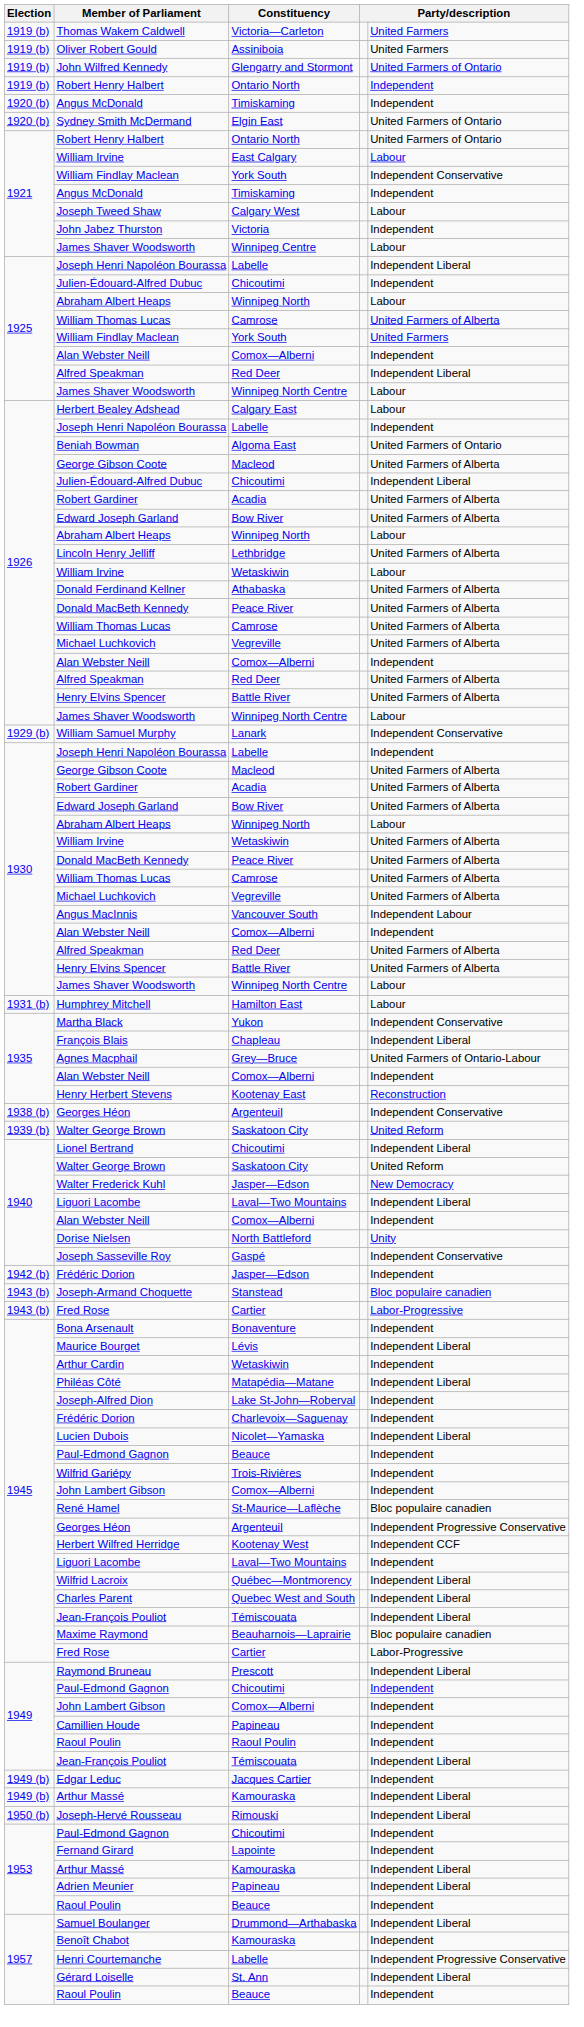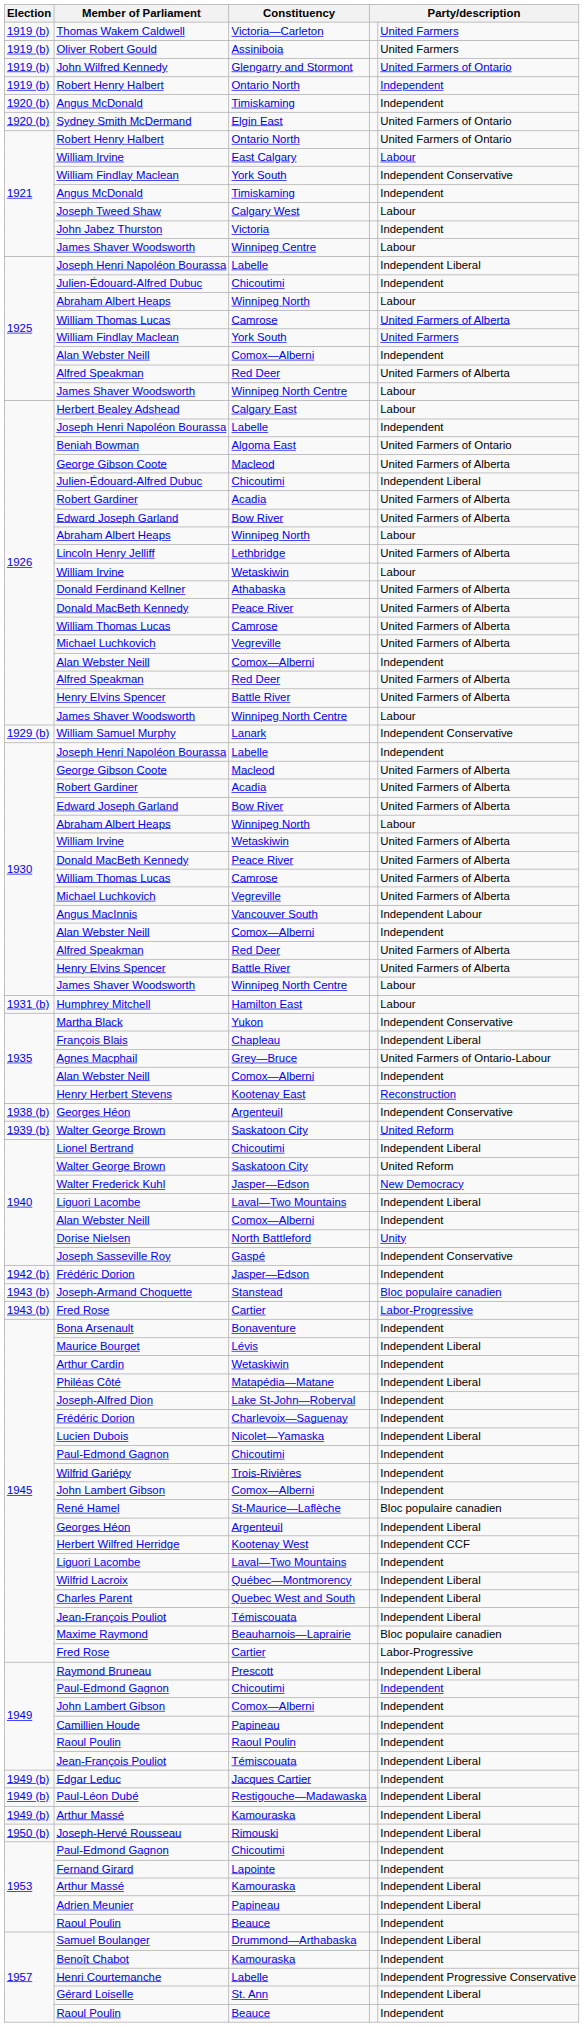1925 / Alfred Speakman | column 5: Independent Liberal -> United Farmers of Alberta
1945 / Paul-Edmond Gagnon | Constituency: Beauce -> Chicoutimi
1945 / Georges Héon | column 5: Independent Progressive Conservative -> Independent Liberal
+ row: 1949 (b) | Paul-Léon Dubé | Restigouche—Madawaska | Independent Liberal
